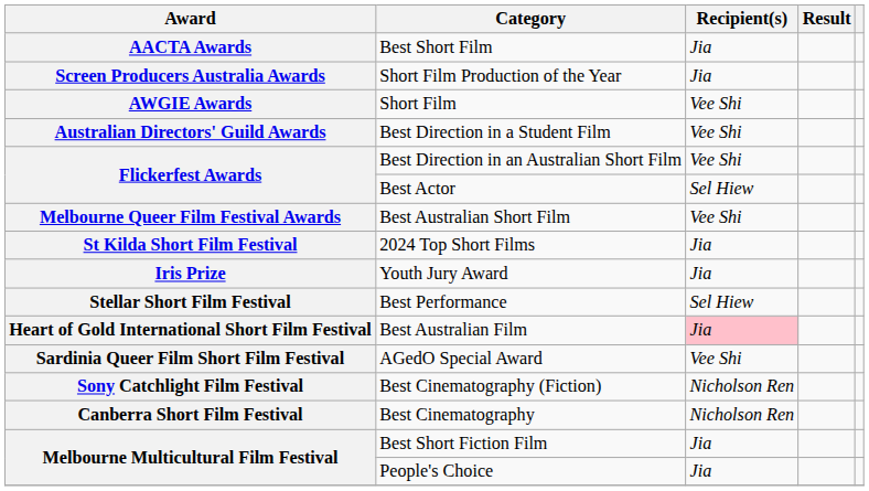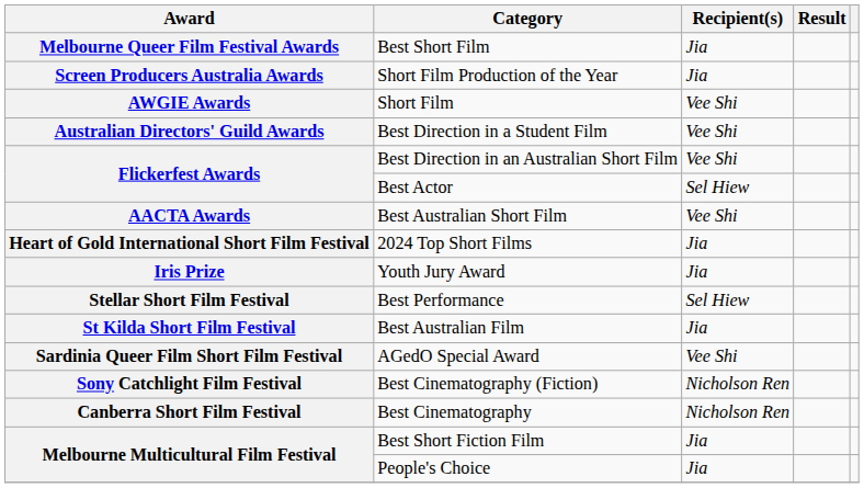Best Short Film | Award: AACTA Awards -> Melbourne Queer Film Festival Awards
Best Australian Short Film | Award: Melbourne Queer Film Festival Awards -> AACTA Awards
2024 Top Short Films | Award: St Kilda Short Film Festival -> Heart of Gold International Short Film Festival
Best Australian Film | Award: Heart of Gold International Short Film Festival -> St Kilda Short Film Festival
Best Australian Film | Recipient(s): pink background -> no background
